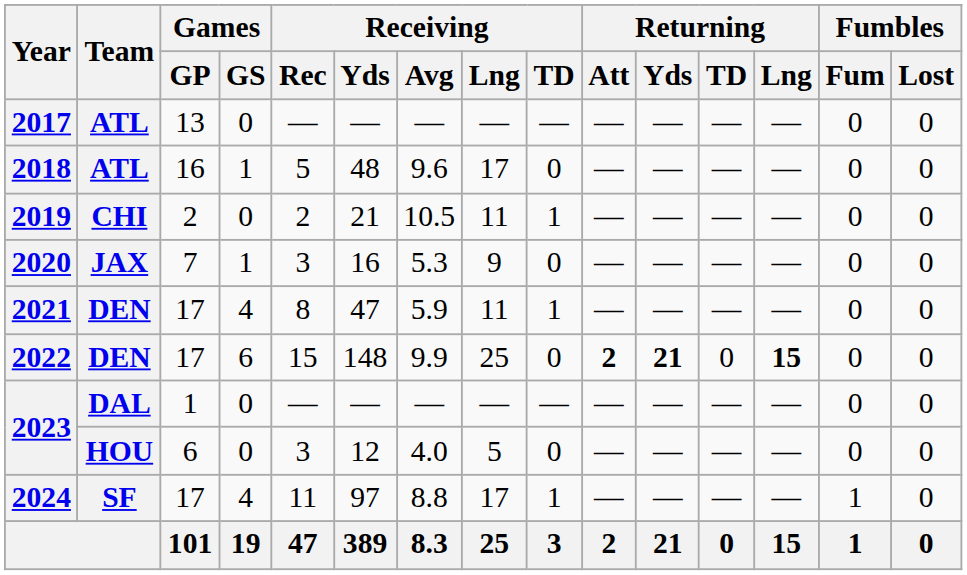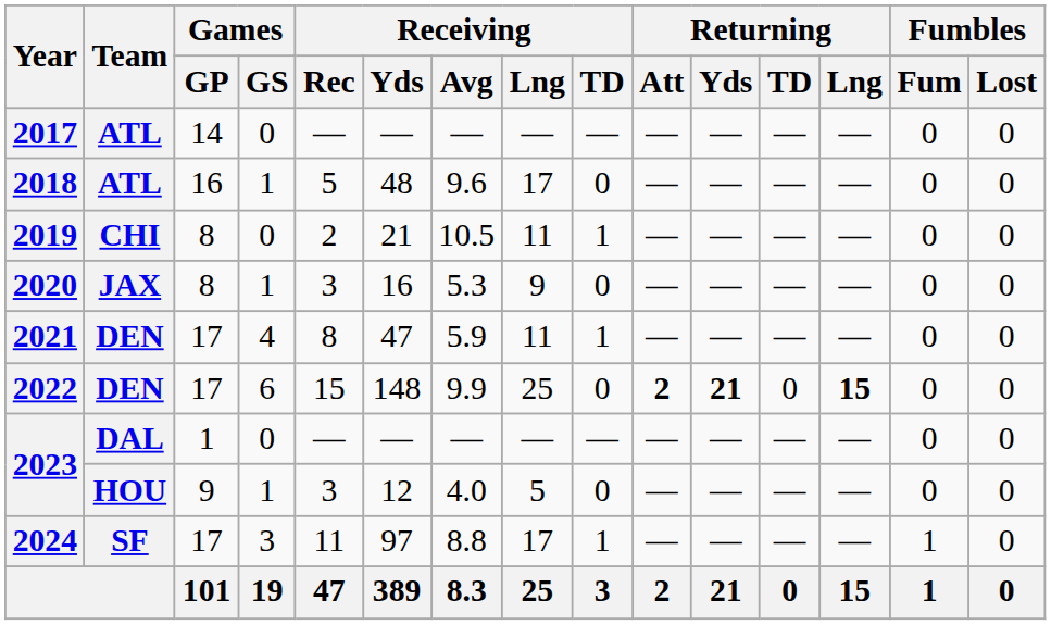2017 | Games / GP: 13 -> 14
2019 | Games / GP: 2 -> 8
2020 | Games / GP: 7 -> 8
2023 / HOU | Games / GP: 6 -> 9
2023 / HOU | Games / GS: 0 -> 1
2024 | Games / GS: 4 -> 3
